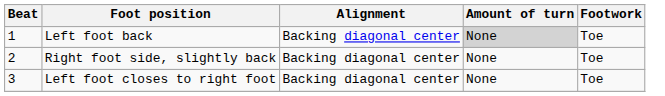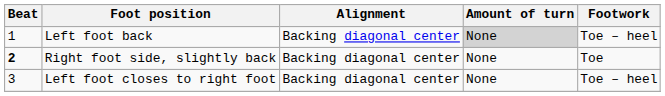Left foot back | Footwork: Toe -> Toe – heel
Right foot side, slightly back | Beat: normal -> bold
Left foot closes to right foot | Footwork: Toe -> Toe – heel
